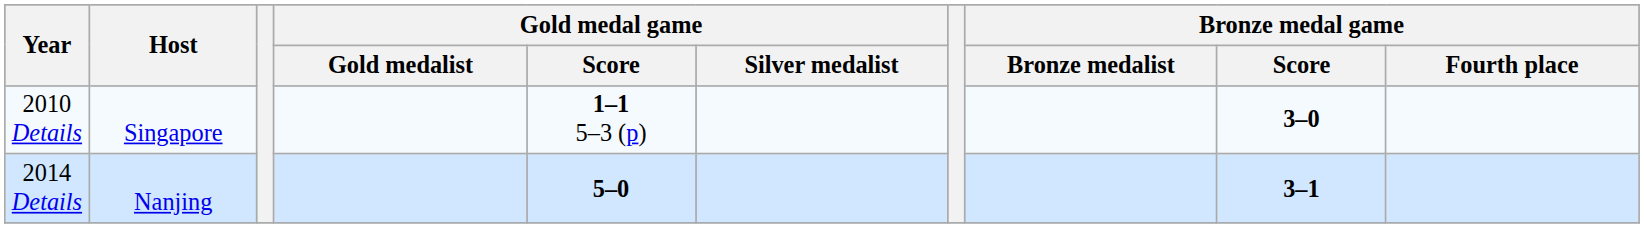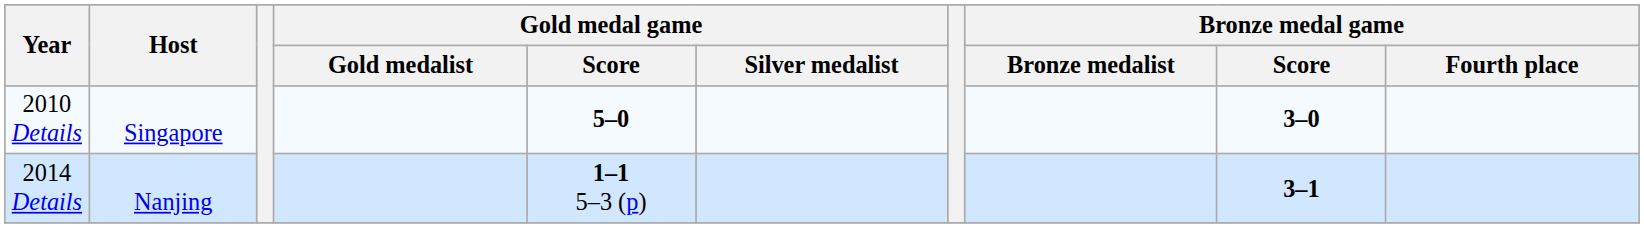2010 Details | Gold medal game / Score: 1–1 5–3 (p) -> 5–0
2014 Details | Gold medal game / Score: 5–0 -> 1–1 5–3 (p)
